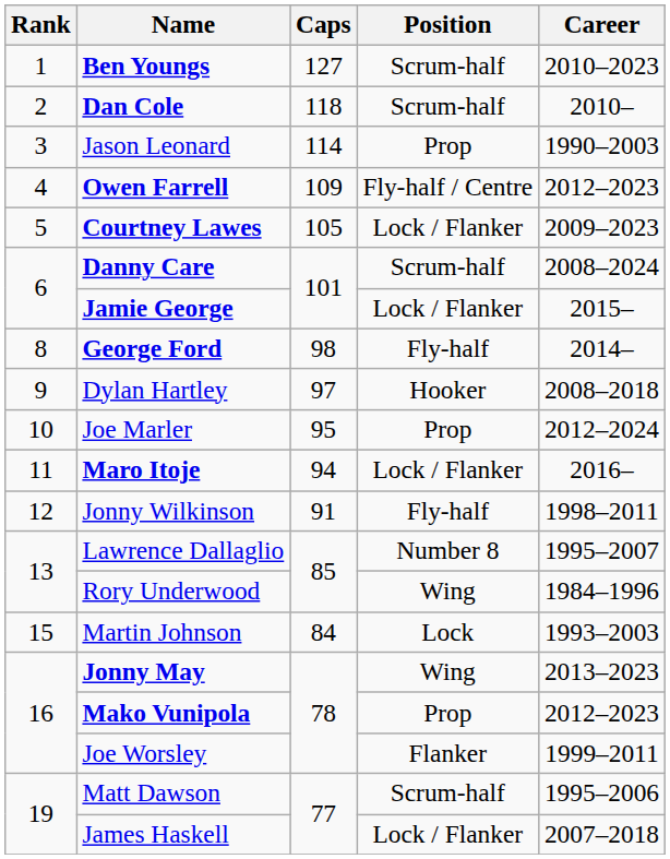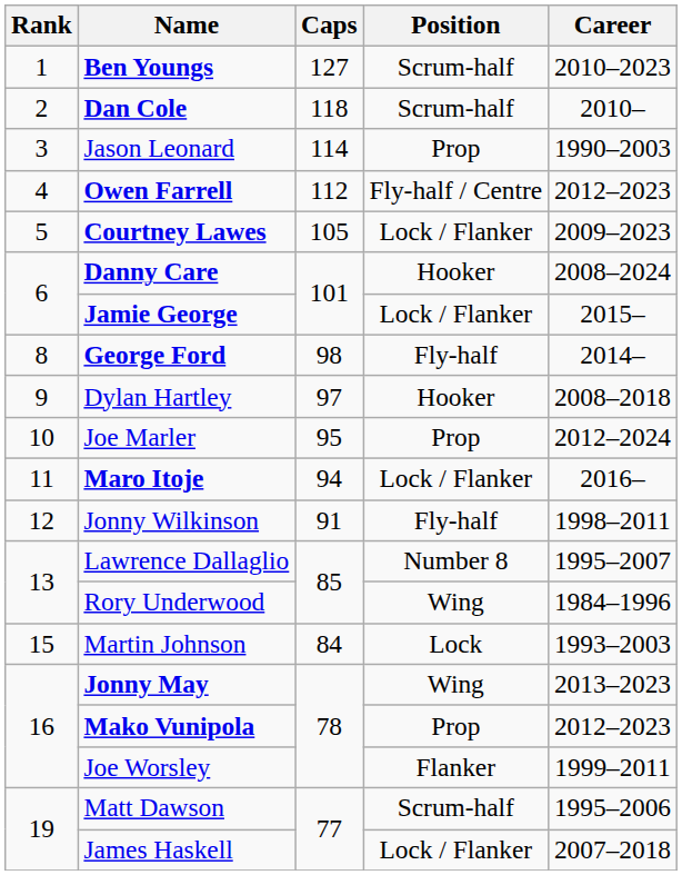Owen Farrell | Caps: 109 -> 112
Danny Care | Position: Scrum-half -> Hooker
